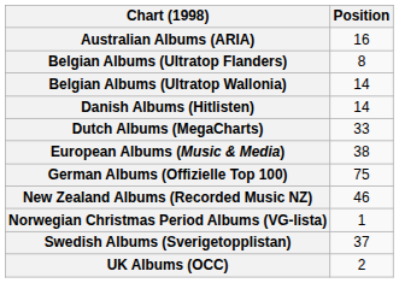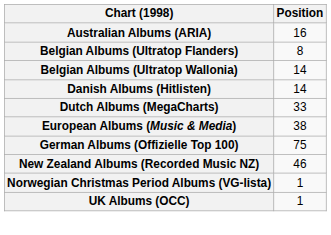- row: Swedish Albums (Sverigetopplistan) | 37
UK Albums (OCC) | Position: 2 -> 1
